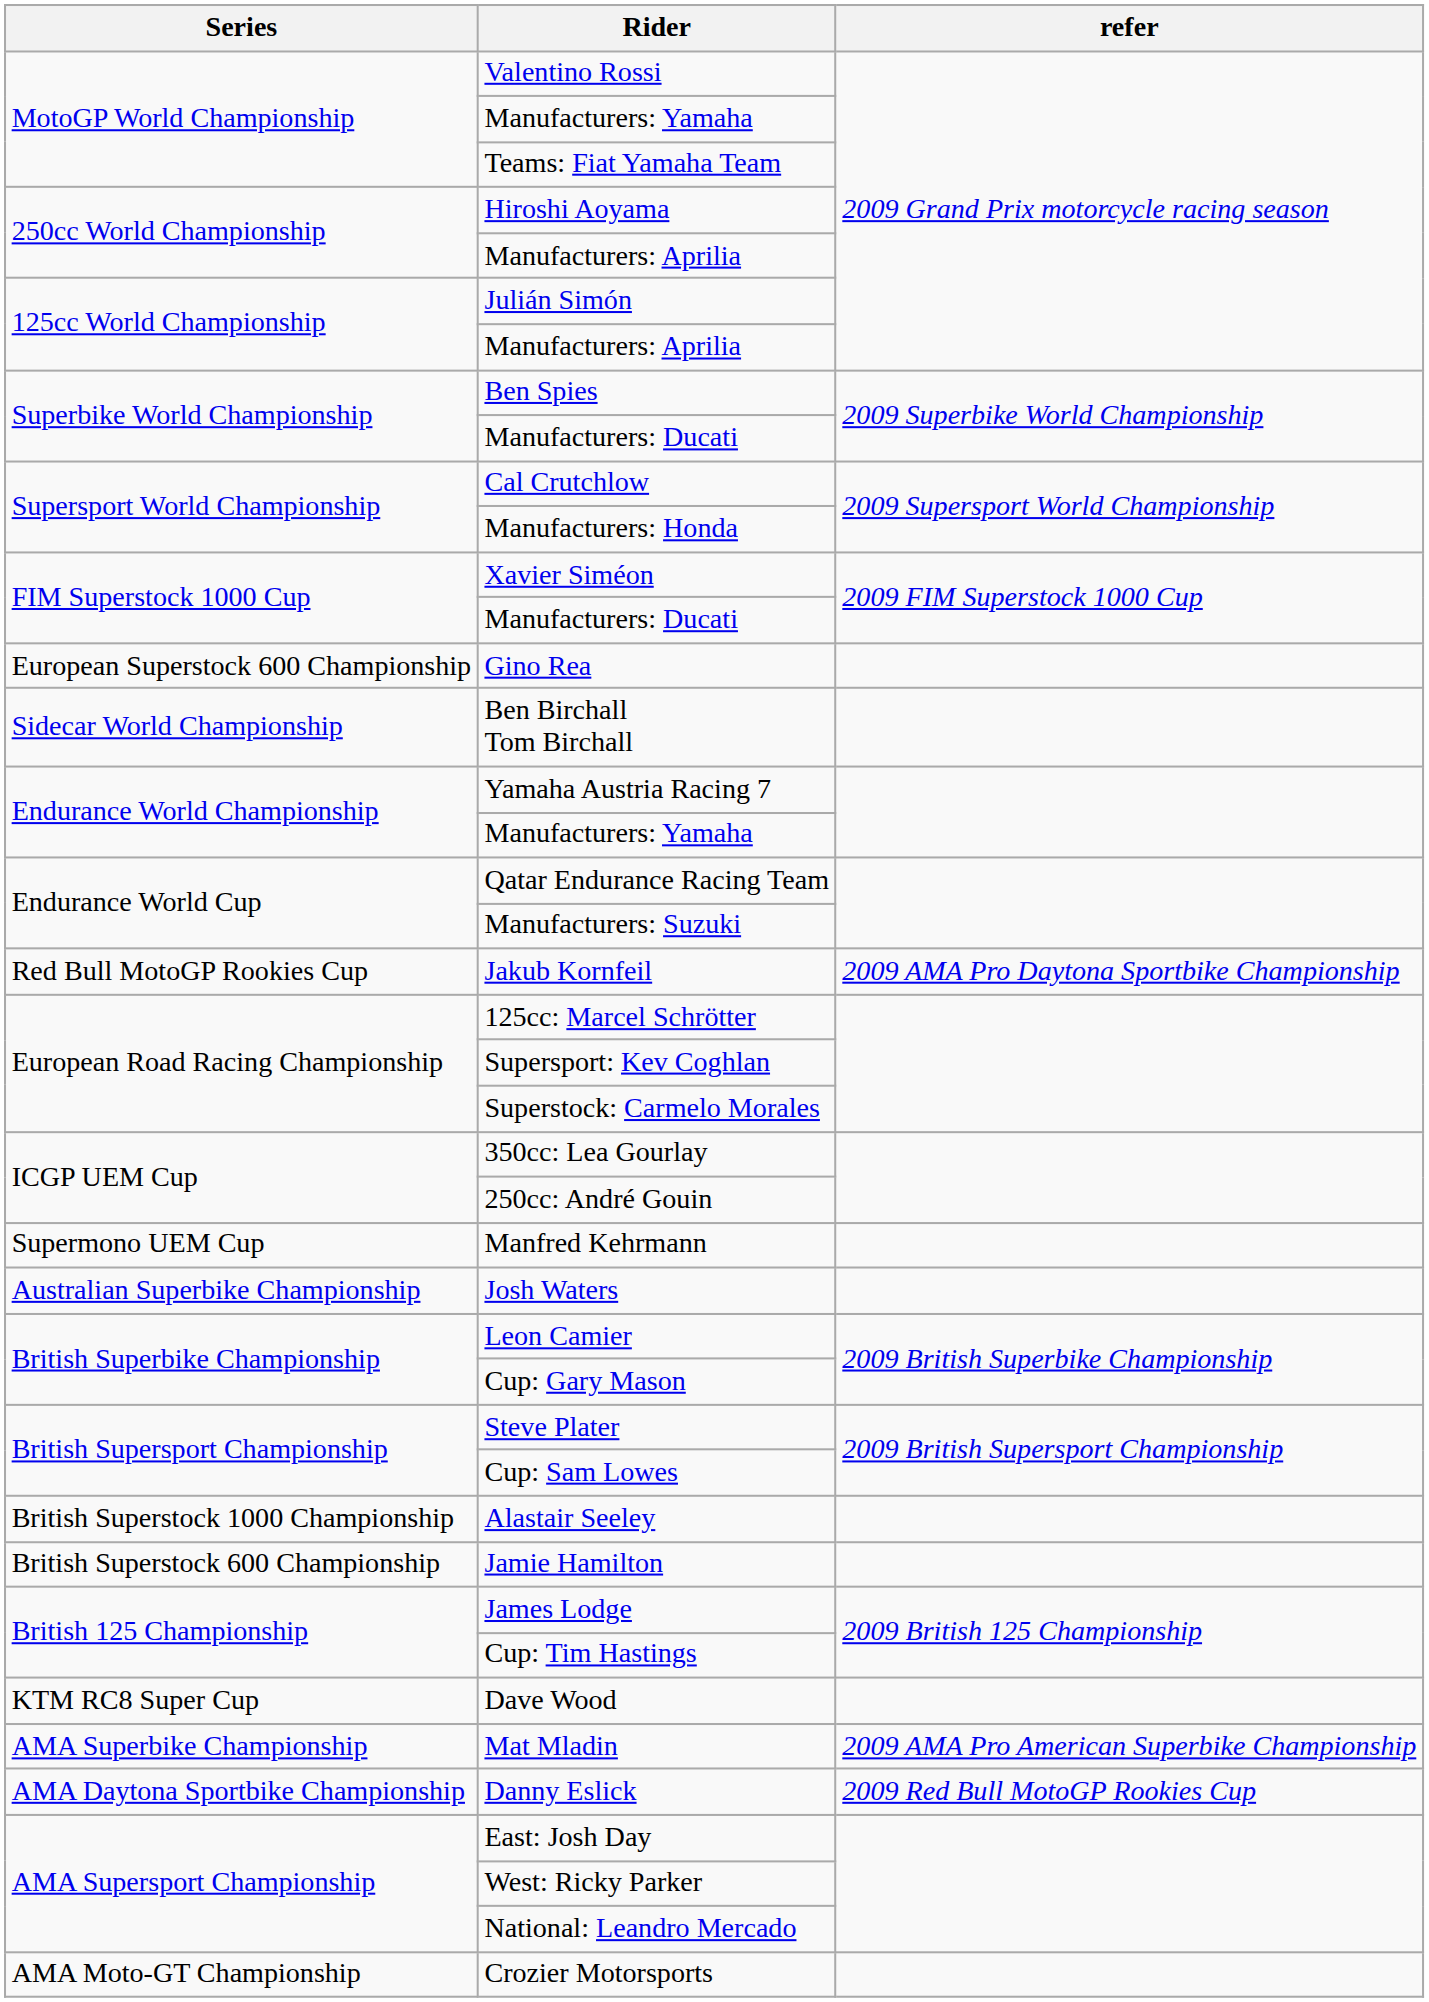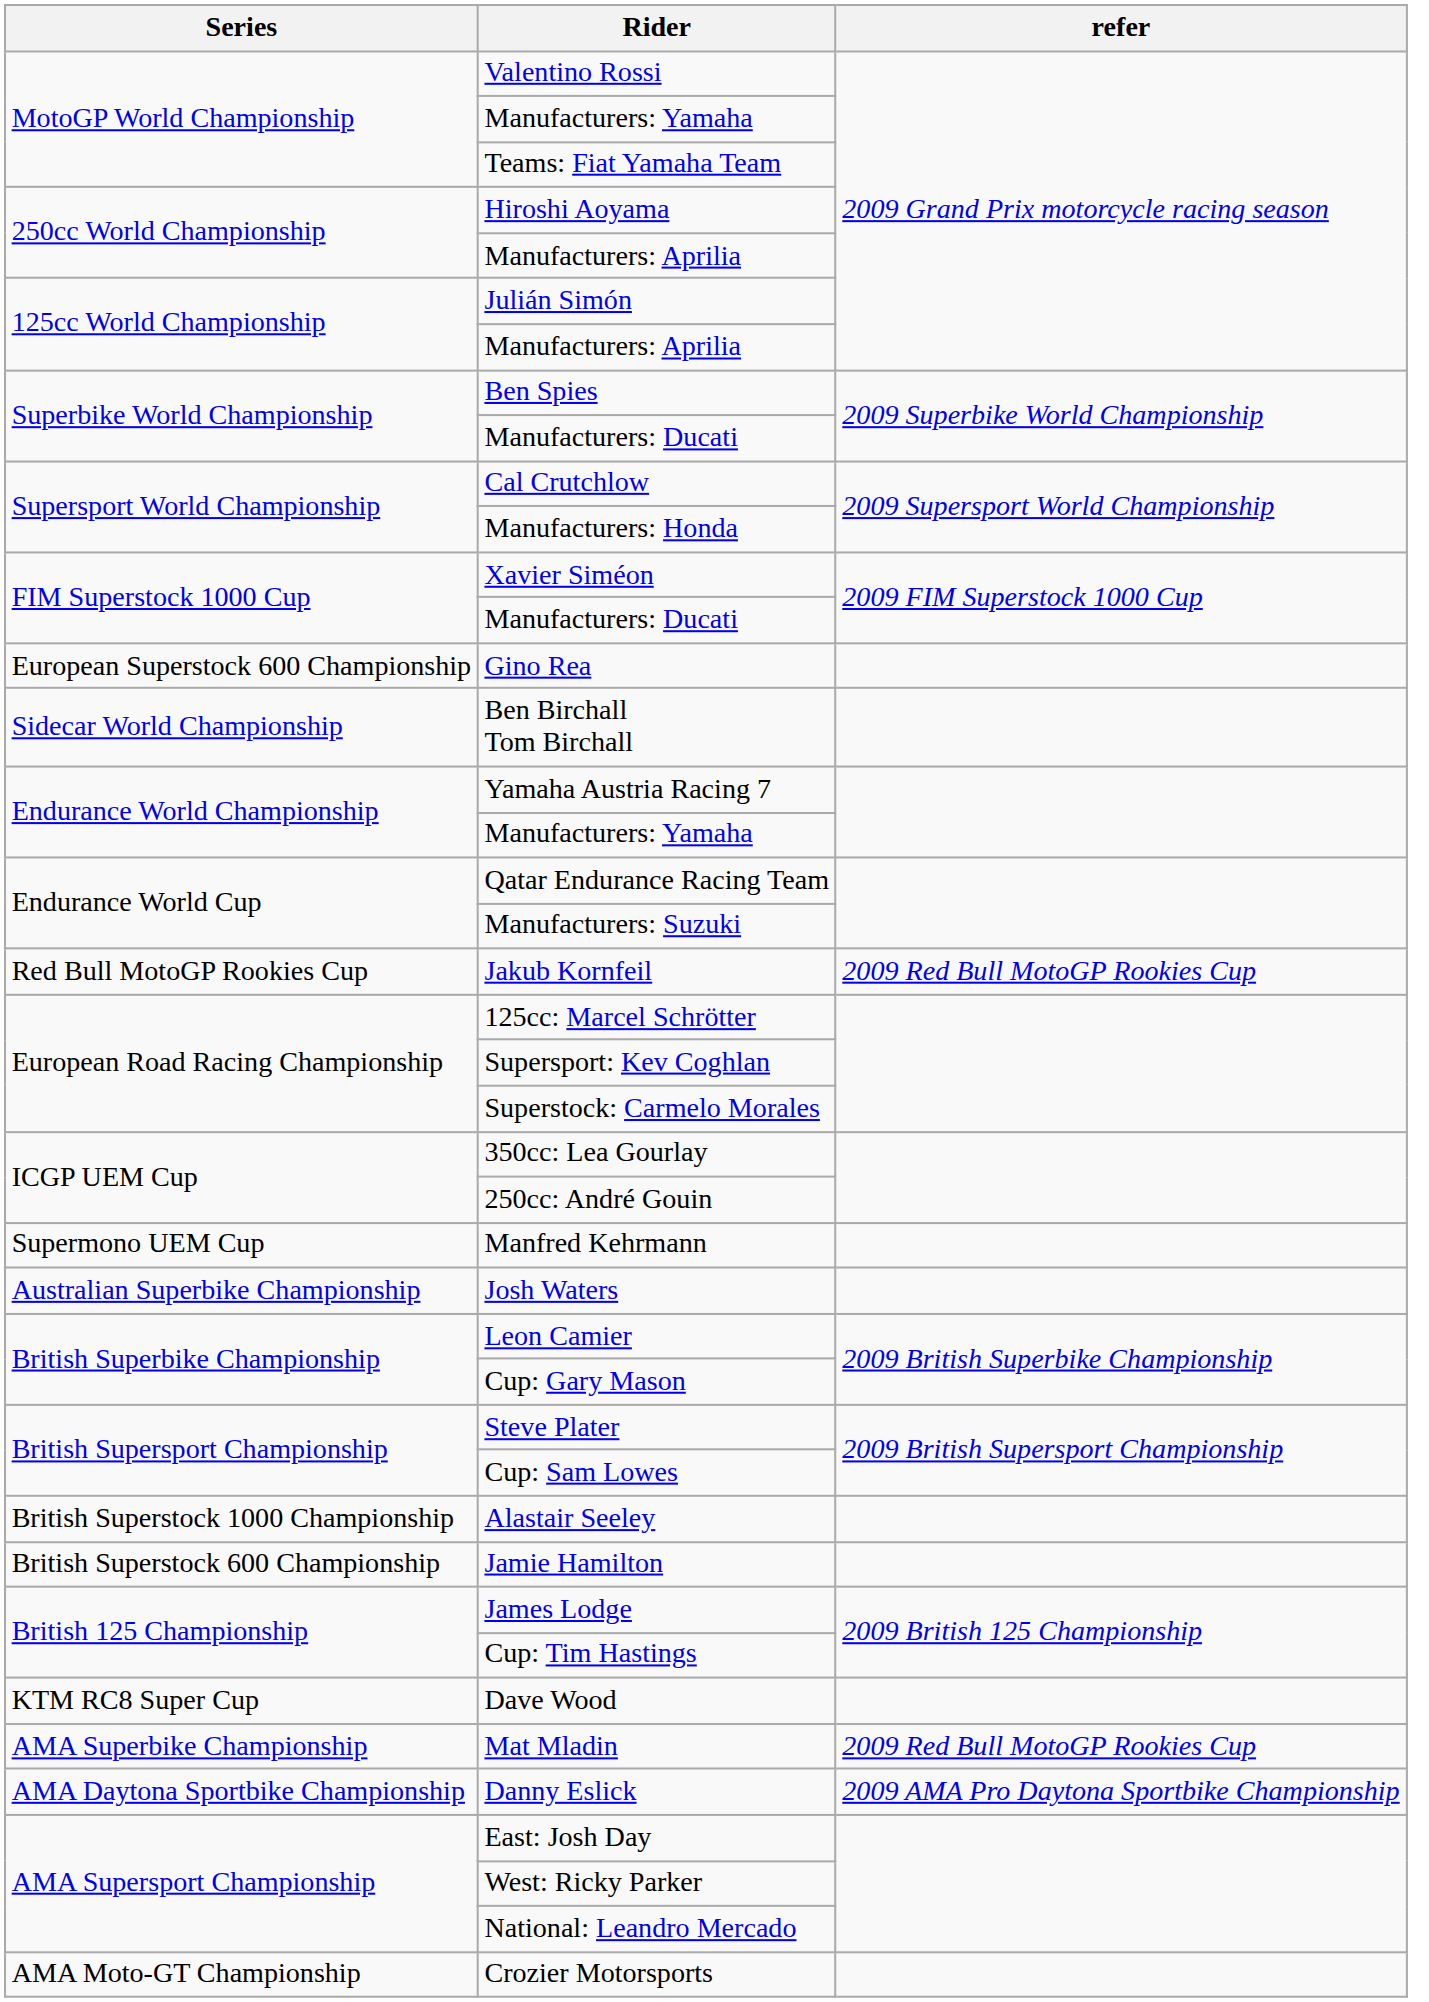Jakub Kornfeil | refer: 2009 AMA Pro Daytona Sportbike Championship -> 2009 Red Bull MotoGP Rookies Cup
Mat Mladin | refer: 2009 AMA Pro American Superbike Championship -> 2009 Red Bull MotoGP Rookies Cup
Danny Eslick | refer: 2009 Red Bull MotoGP Rookies Cup -> 2009 AMA Pro Daytona Sportbike Championship
